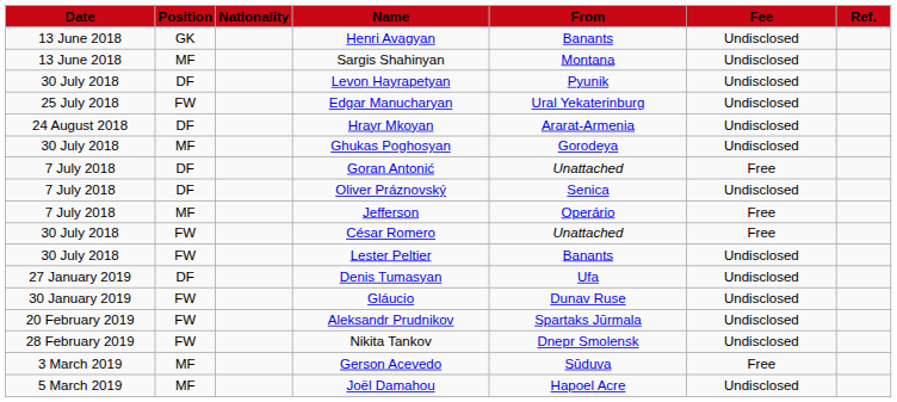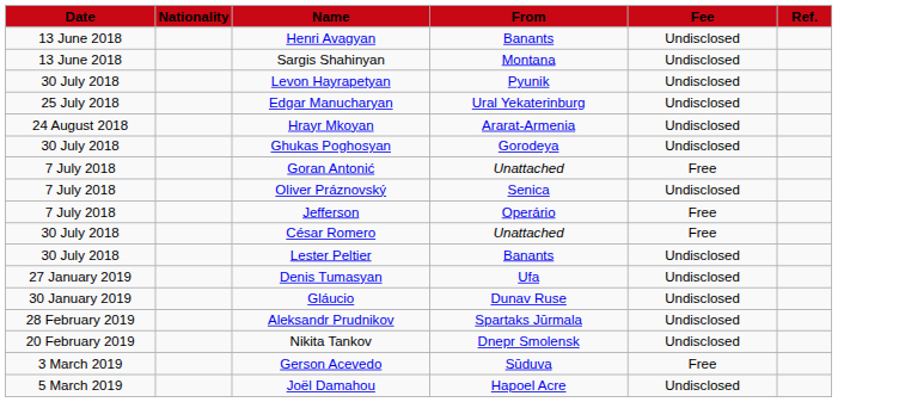- column: Position | GK | MF | DF | FW | DF | MF | DF | DF | MF | FW | FW | DF | FW | FW | FW | MF | MF
Aleksandr Prudnikov | Date: 20 February 2019 -> 28 February 2019
Nikita Tankov | Date: 28 February 2019 -> 20 February 2019
